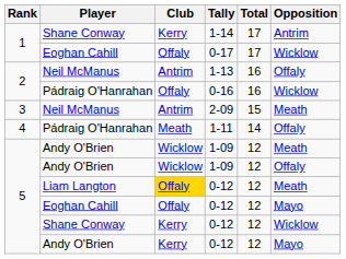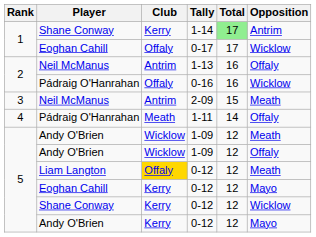1-14 | Total: no background -> lightgreen background
Eoghan Cahill / 0-12 | Club: Offaly -> Kerry
